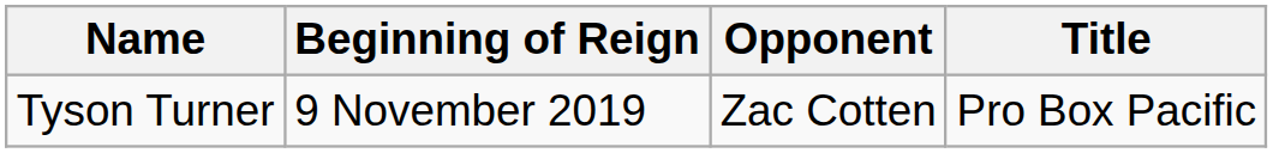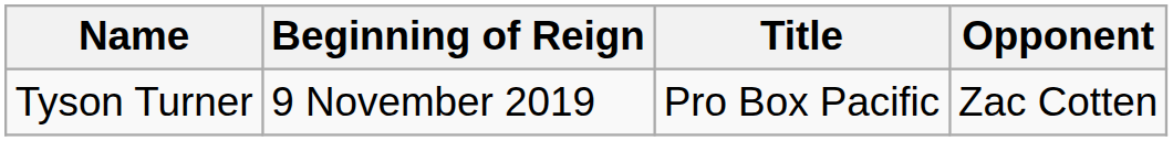columns swapped: Title <-> Opponent
